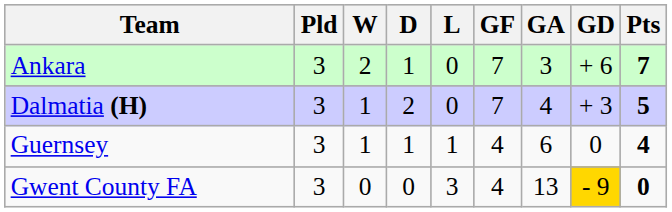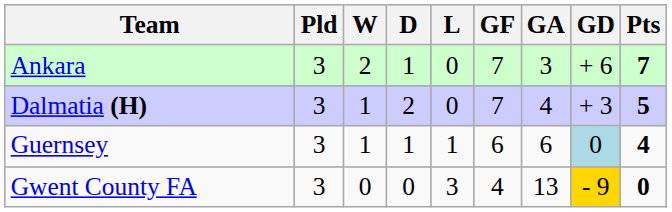Guernsey | GF: 4 -> 6
Guernsey | GD: no background -> lightblue background
